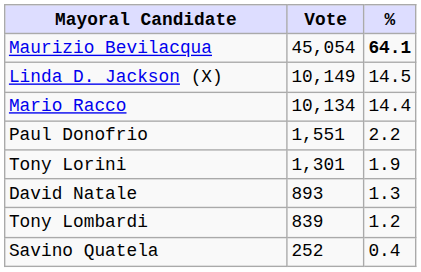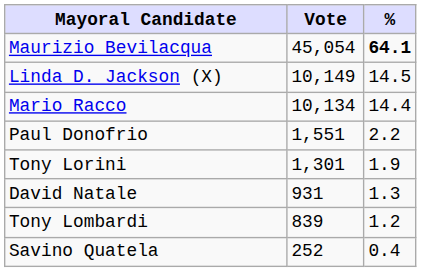David Natale | Vote: 893 -> 931
